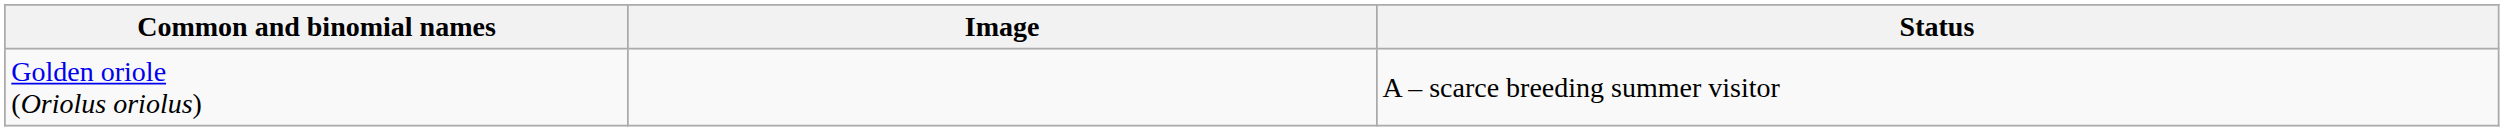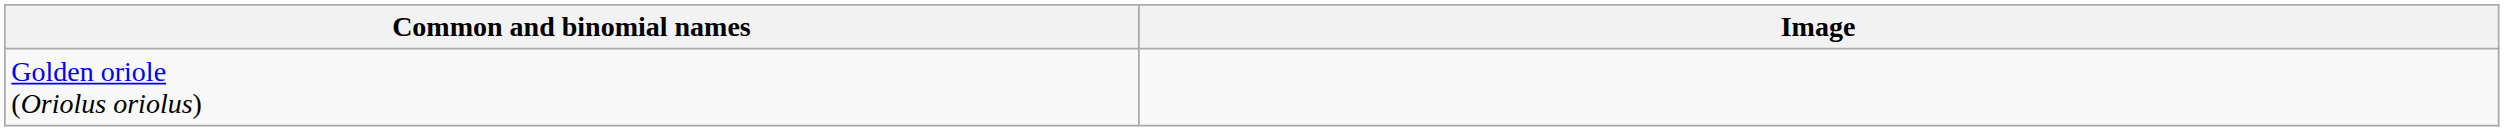- column: Status | A – scarce breeding summer visitor
